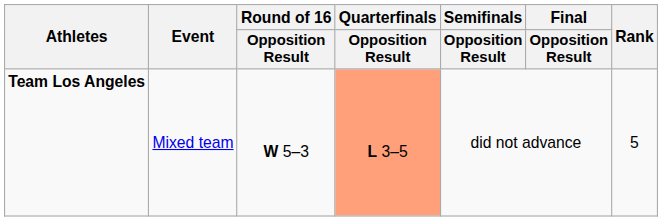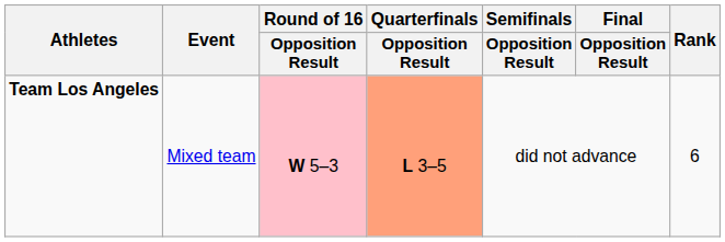Team Los Angeles | Round of 16 / Opposition Result: no background -> pink background
Team Los Angeles | Rank: 5 -> 6
